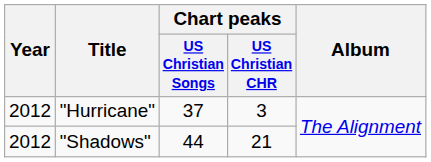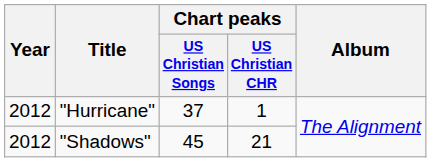"Hurricane" | Chart peaks / US Christian CHR: 3 -> 1
"Shadows" | Chart peaks / US Christian Songs: 44 -> 45
